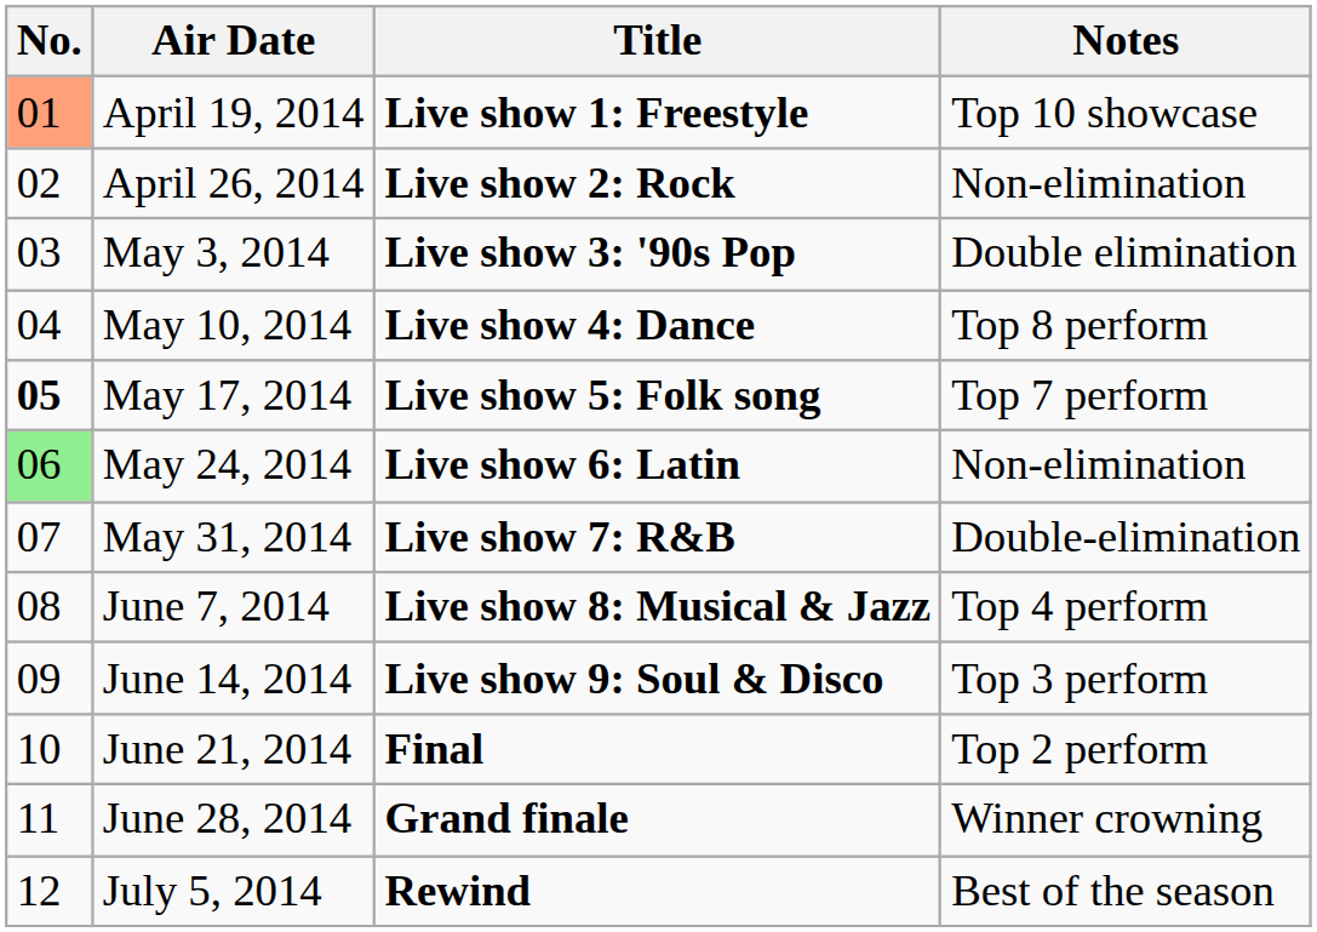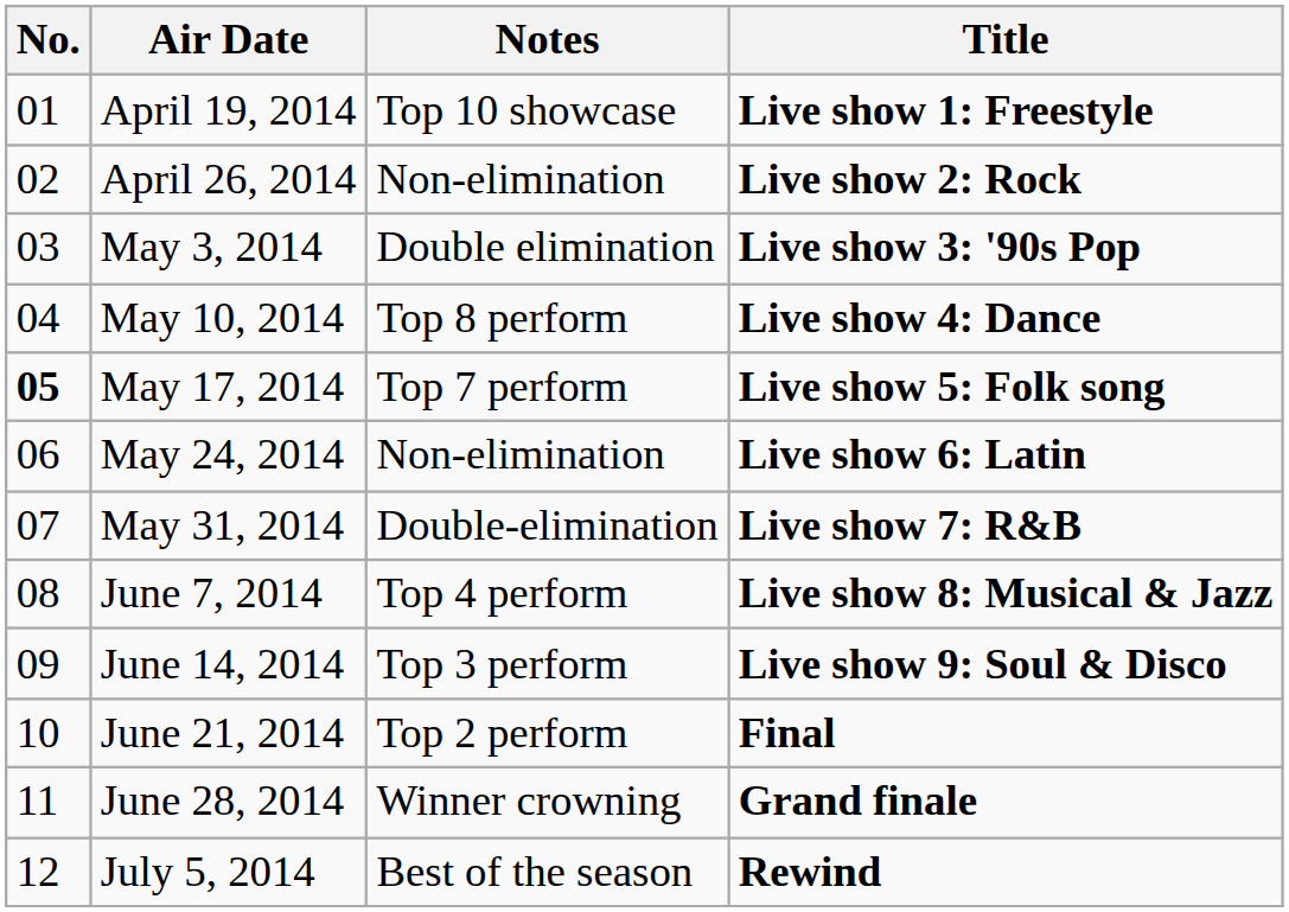columns swapped: Title <-> Notes
April 19, 2014 | No.: lightsalmon background -> no background
May 24, 2014 | No.: lightgreen background -> no background
